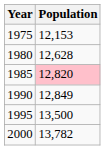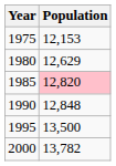1980 | Population: 12,628 -> 12,629
1990 | Population: 12,849 -> 12,848
